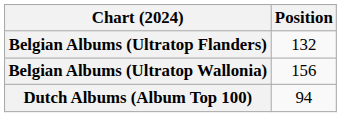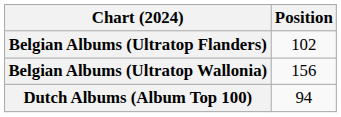Belgian Albums (Ultratop Flanders) | Position: 132 -> 102
